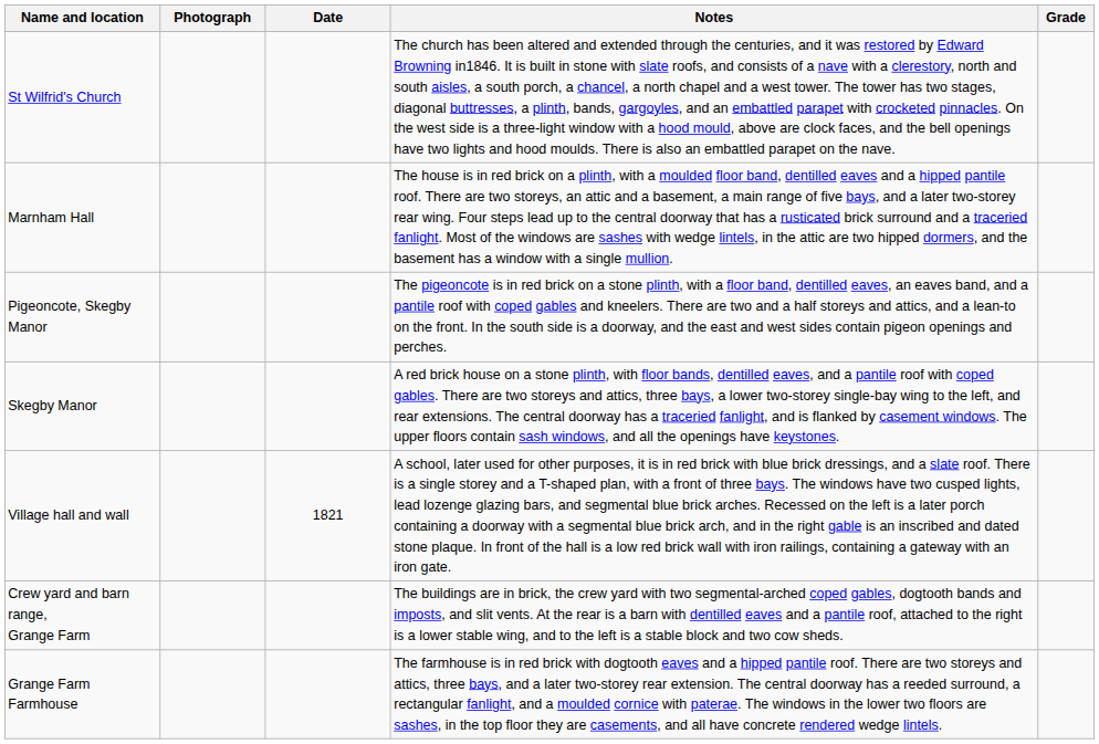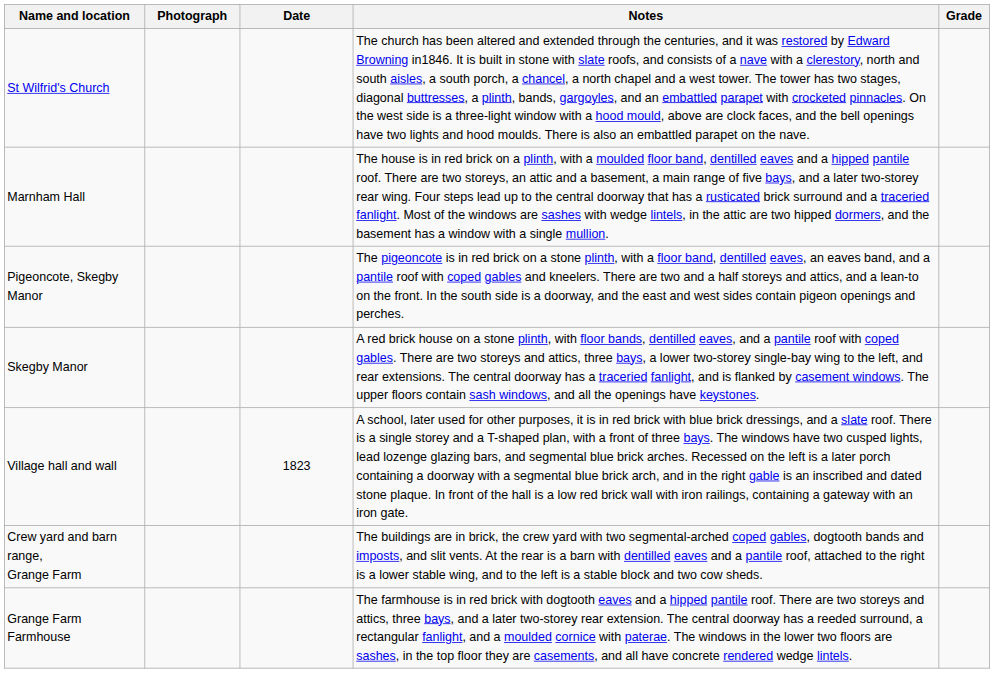Village hall and wall | Date: 1821 -> 1823
